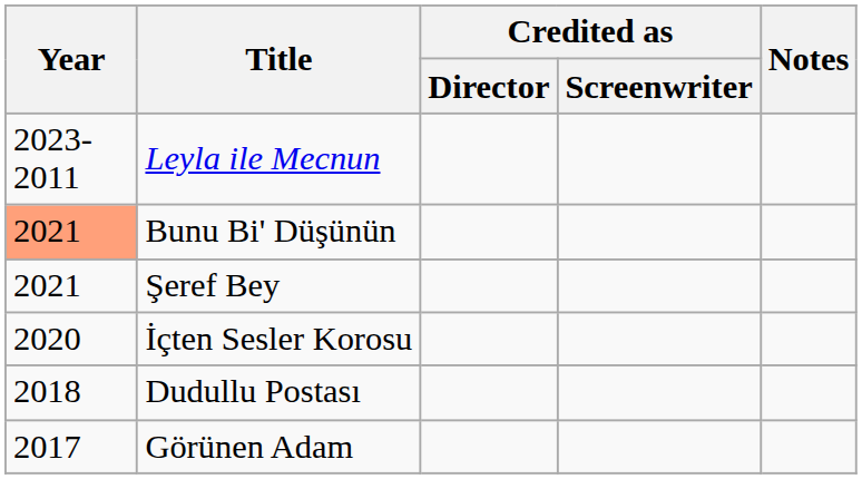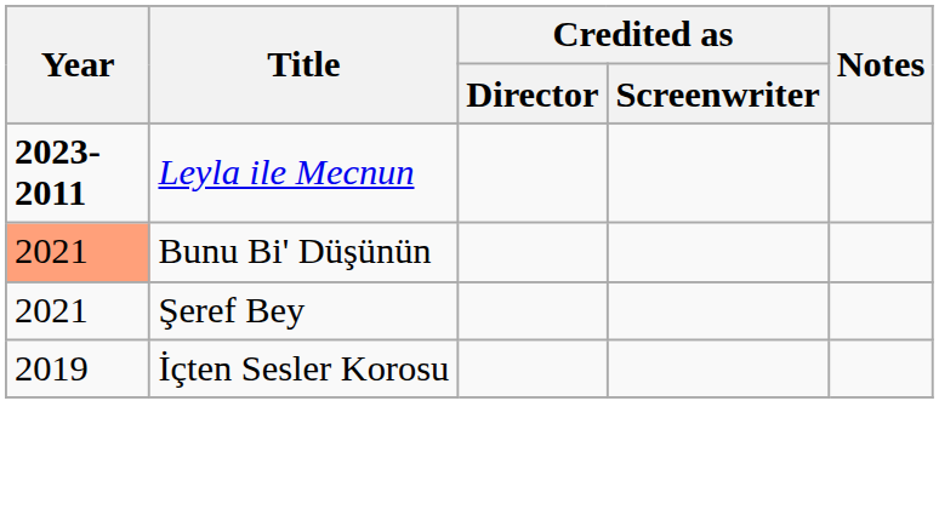Leyla ile Mecnun | Year: normal -> bold
İçten Sesler Korosu | Year: 2020 -> 2019
- row: 2018 | Dudullu Postası
- row: 2017 | Görünen Adam
